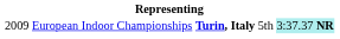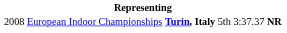European Indoor Championships | column 1: 2009 -> 2008
European Indoor Championships | column 5: paleturquoise background -> no background
